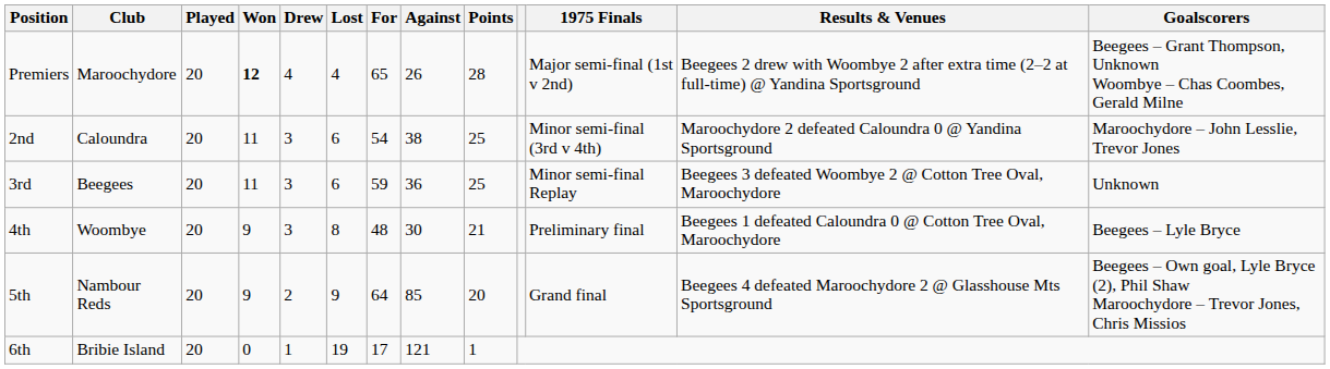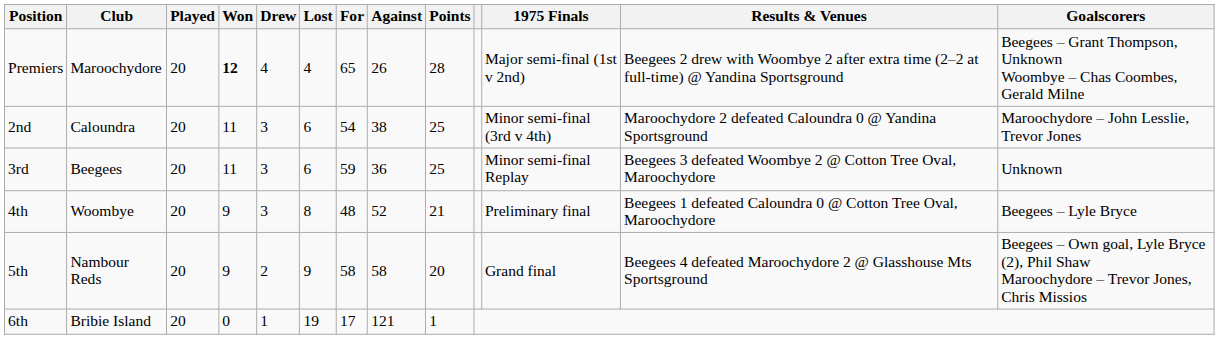4th | Against: 30 -> 52
5th | For: 64 -> 58
5th | Against: 85 -> 58
